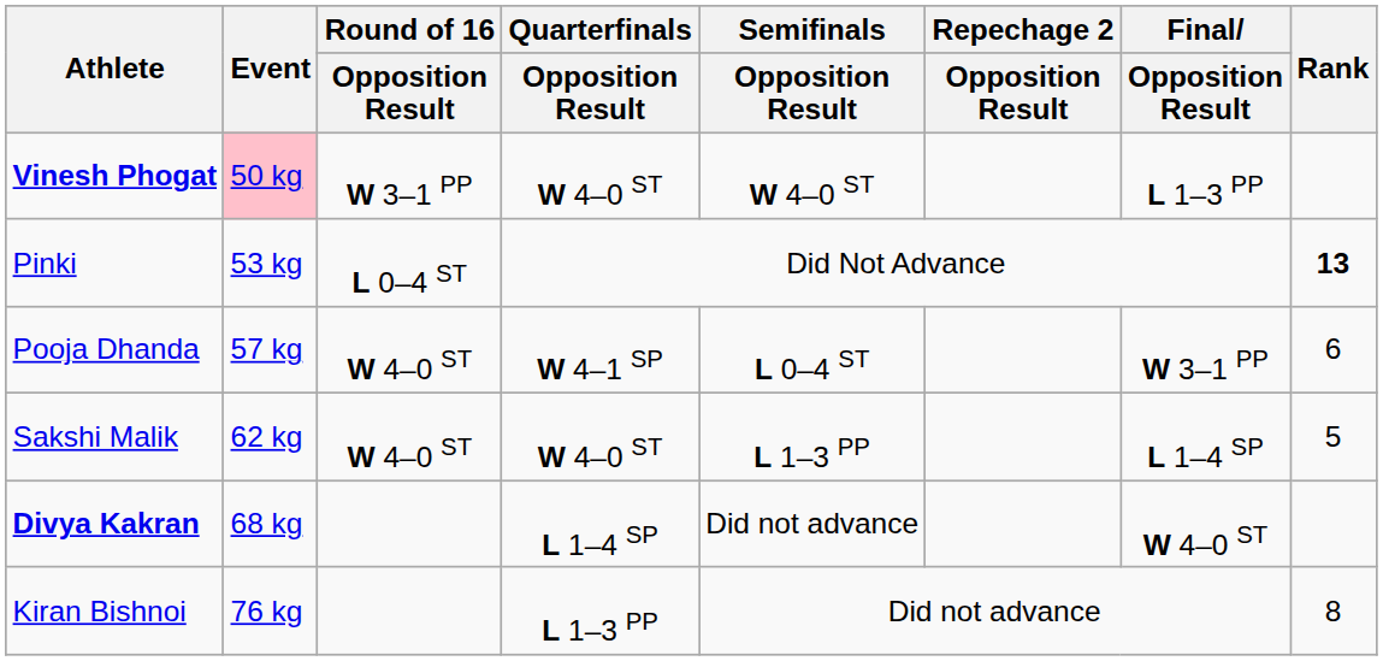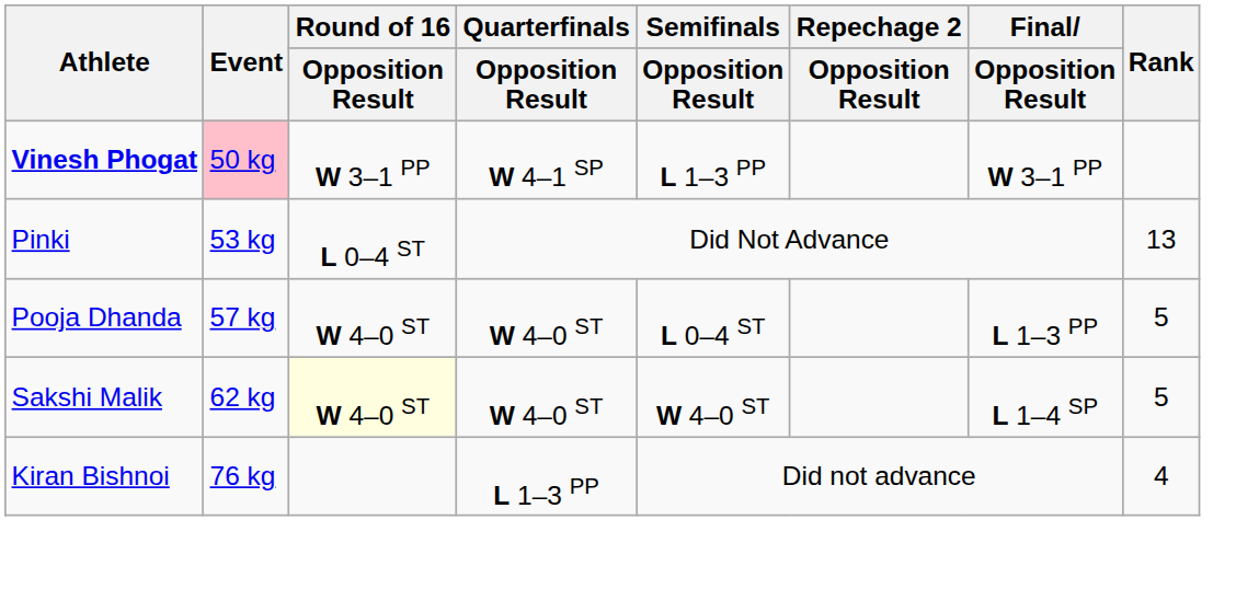Vinesh Phogat | Quarterfinals / Opposition Result: W 4–0 ST -> W 4–1 SP
Vinesh Phogat | Semifinals / Opposition Result: W 4–0 ST -> L 1–3 PP
Vinesh Phogat | Final / Opposition Result: L 1–3 PP -> W 3–1 PP
Pinki | Rank: bold -> normal
Pooja Dhanda | Quarterfinals / Opposition Result: W 4–1 SP -> W 4–0 ST
Pooja Dhanda | Final / Opposition Result: W 3–1 PP -> L 1–3 PP
Pooja Dhanda | Rank: 6 -> 5
Sakshi Malik | Round of 16 / Opposition Result: no background -> lightyellow background
Sakshi Malik | Semifinals / Opposition Result: L 1–3 PP -> W 4–0 ST
- row: Divya Kakran | 68 kg | L 1–4 SP | Did not advance | W 4–0 ST
Kiran Bishnoi | Rank: 8 -> 4
